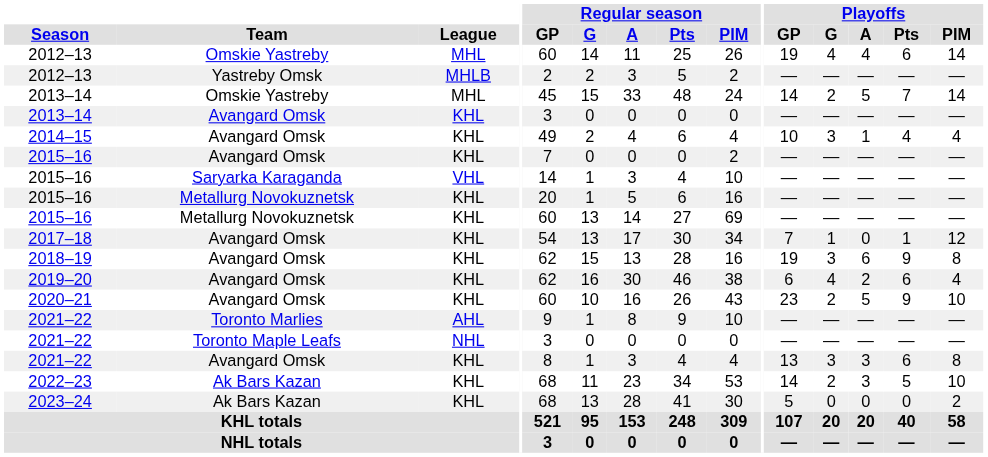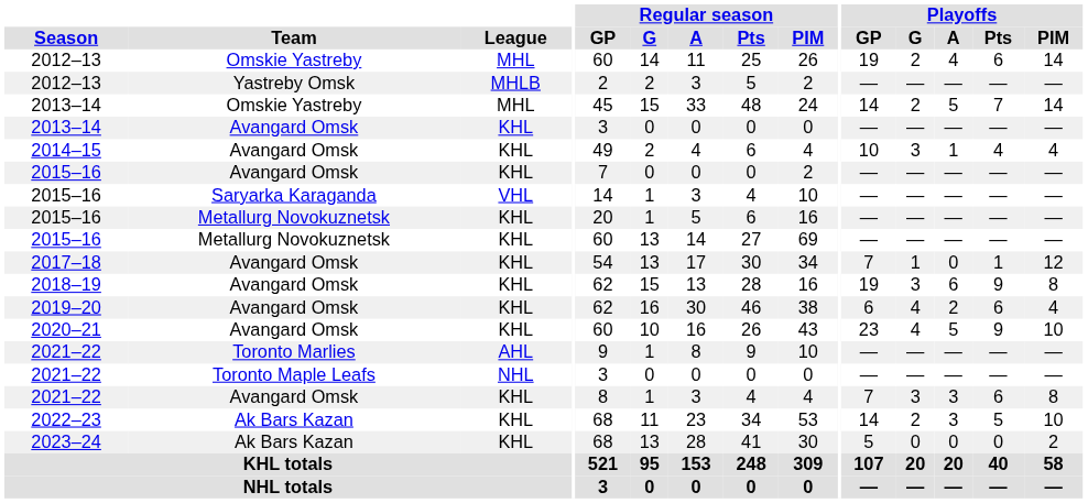2012–13 / Omskie Yastreby | Playoffs / G: 4 -> 2
2020–21 | Playoffs / G: 2 -> 4
2021–22 / Avangard Omsk | Playoffs / GP: 13 -> 7
